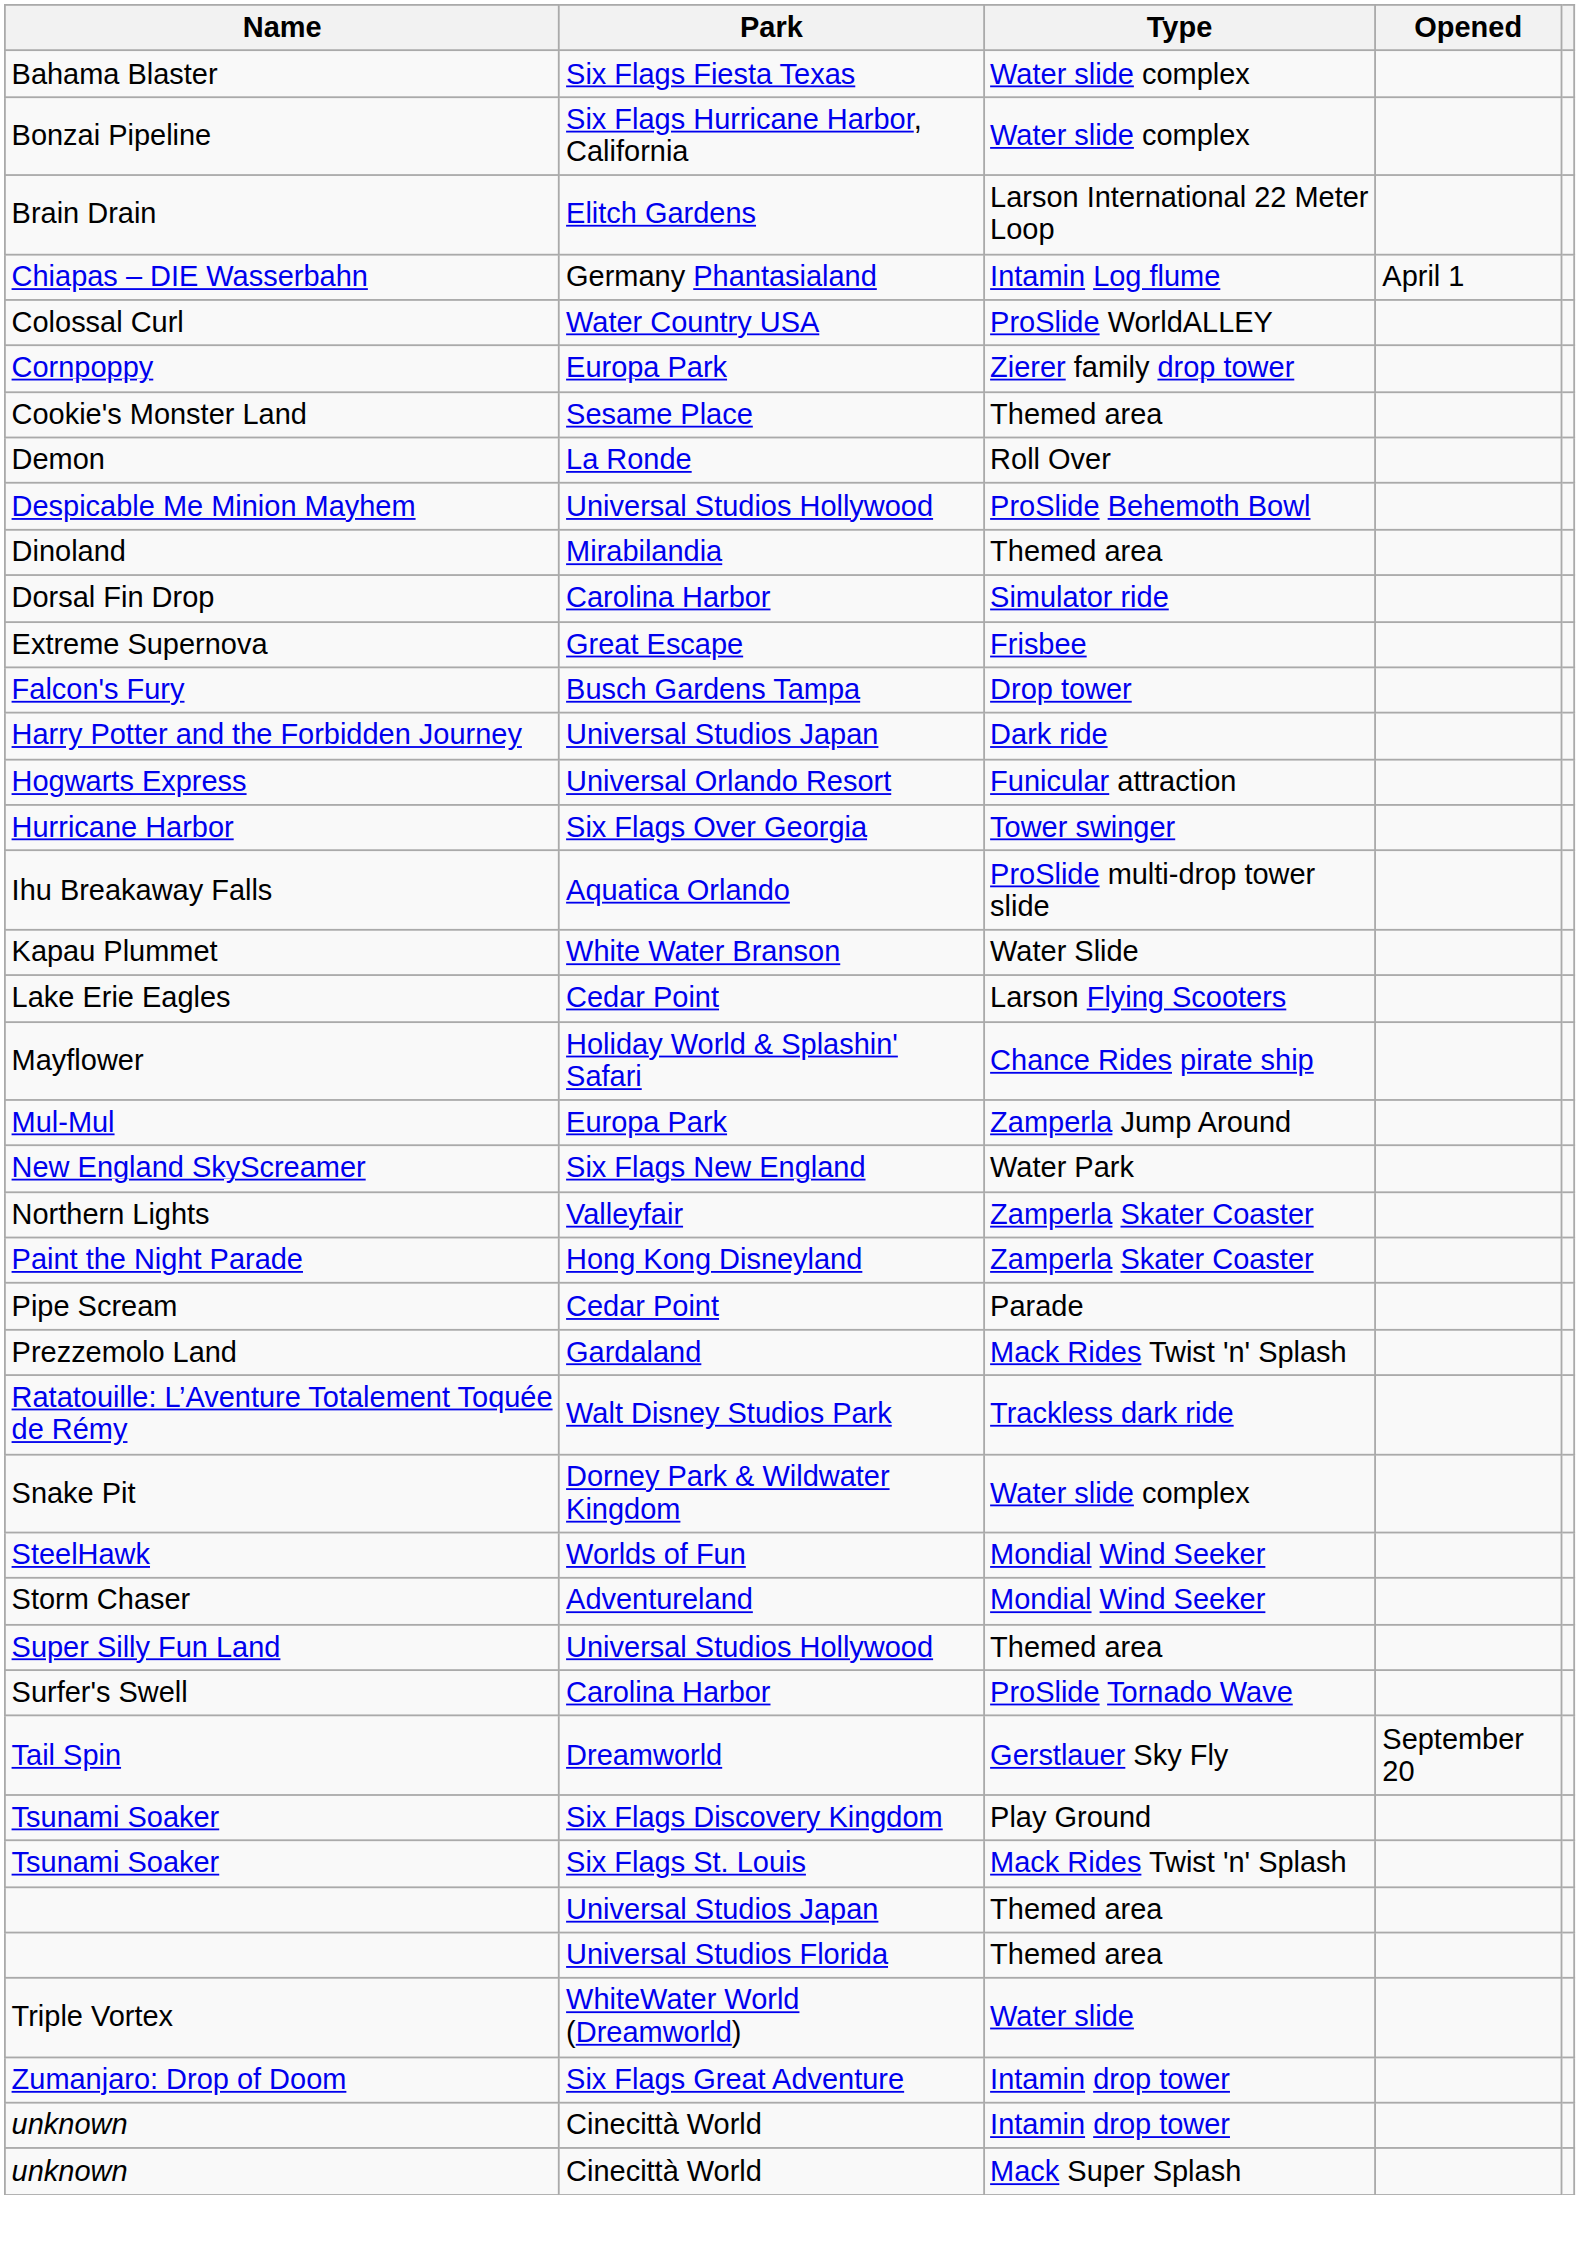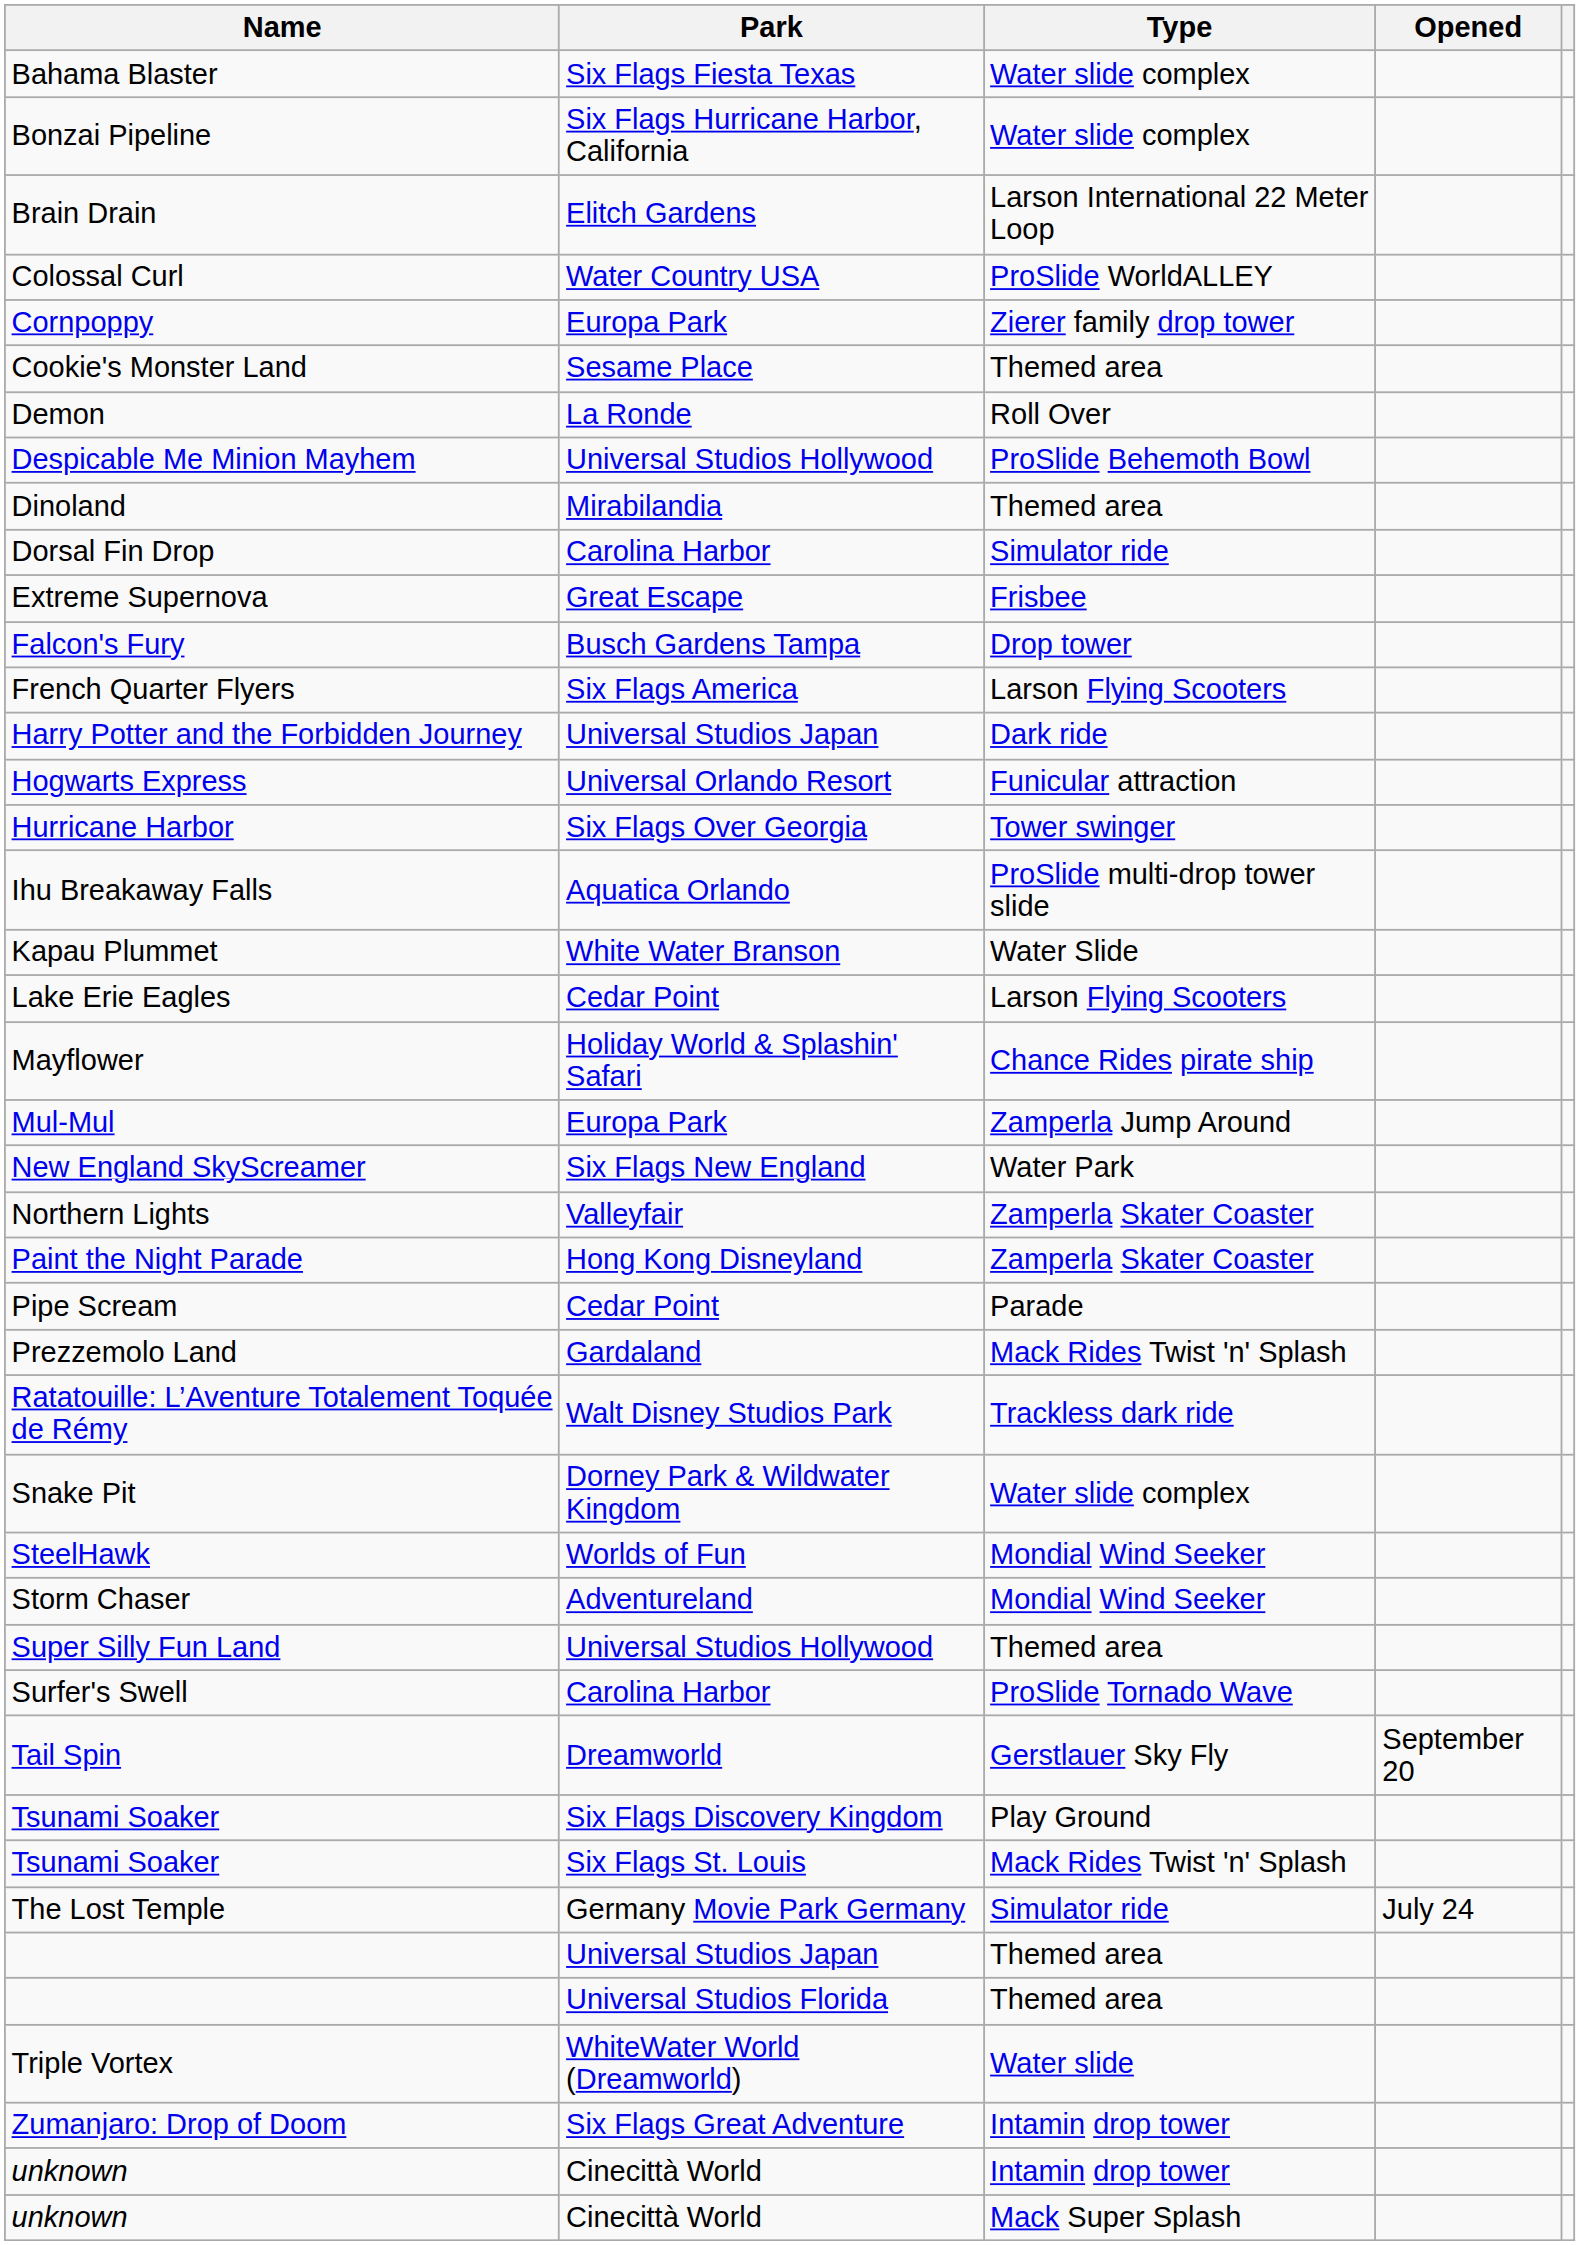- row: Chiapas – DIE Wasserbahn | Germany Phantasialand | Intamin Log flume | April 1
+ row: French Quarter Flyers | Six Flags America | Larson Flying Scooters
+ row: The Lost Temple | Germany Movie Park Germany | Simulator ride | July 24
